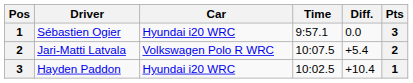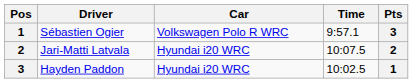- column: Diff. | 0.0 | +5.4 | +10.4
Sébastien Ogier | Car: Hyundai i20 WRC -> Volkswagen Polo R WRC
Jari-Matti Latvala | Car: Volkswagen Polo R WRC -> Hyundai i20 WRC
